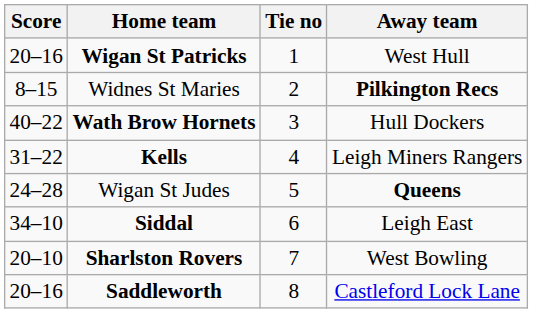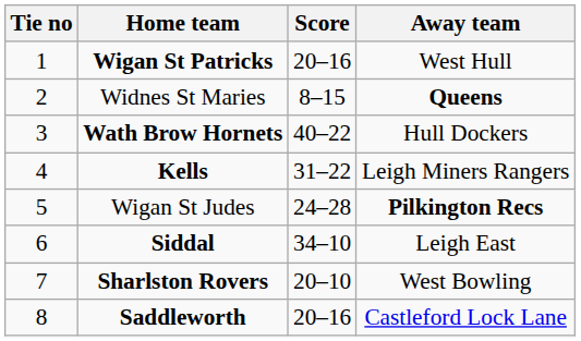columns swapped: Tie no <-> Score
Widnes St Maries | Away team: Pilkington Recs -> Queens
Wigan St Judes | Away team: Queens -> Pilkington Recs
